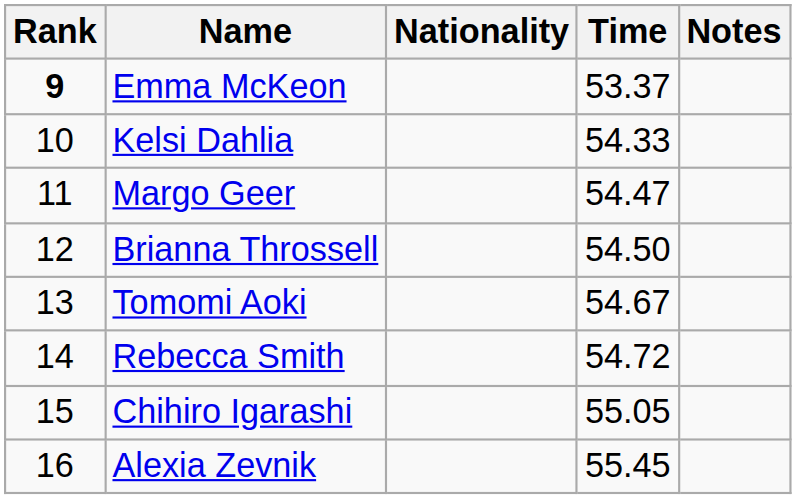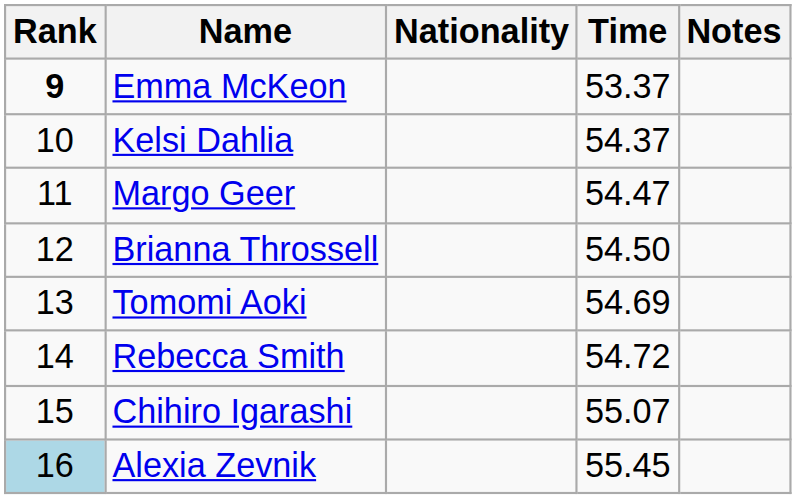Kelsi Dahlia | Time: 54.33 -> 54.37
Tomomi Aoki | Time: 54.67 -> 54.69
Chihiro Igarashi | Time: 55.05 -> 55.07
Alexia Zevnik | Rank: no background -> lightblue background
